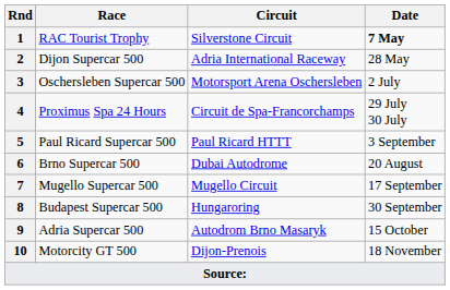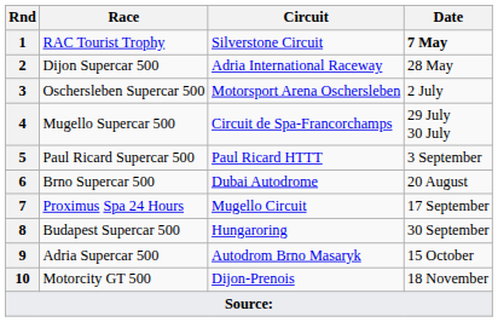4 | Race: Proximus Spa 24 Hours -> Mugello Supercar 500
7 | Race: Mugello Supercar 500 -> Proximus Spa 24 Hours
